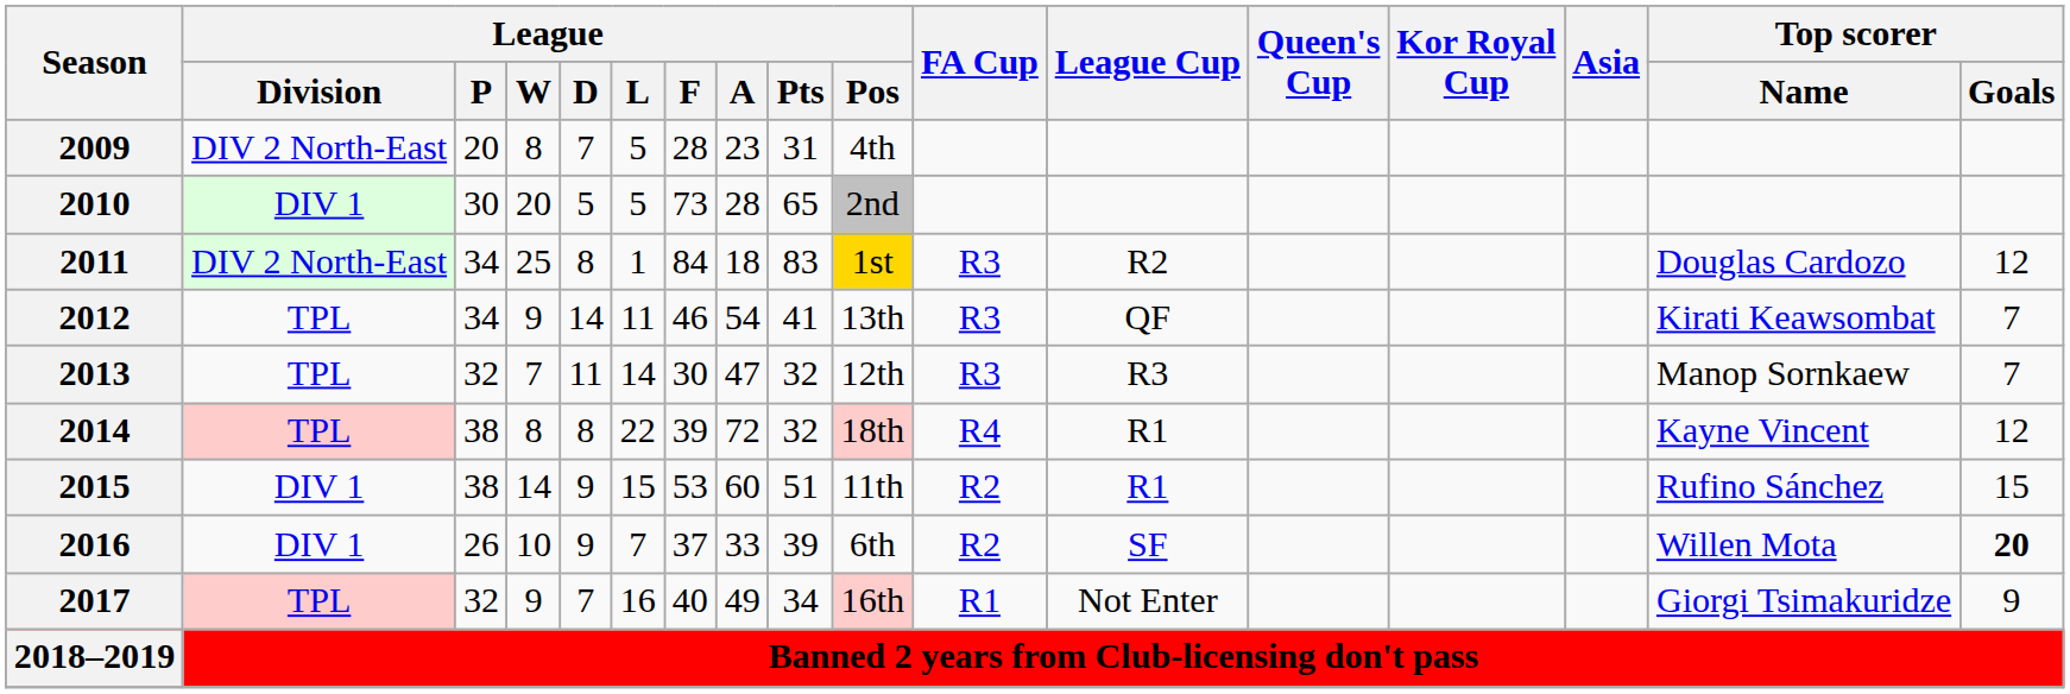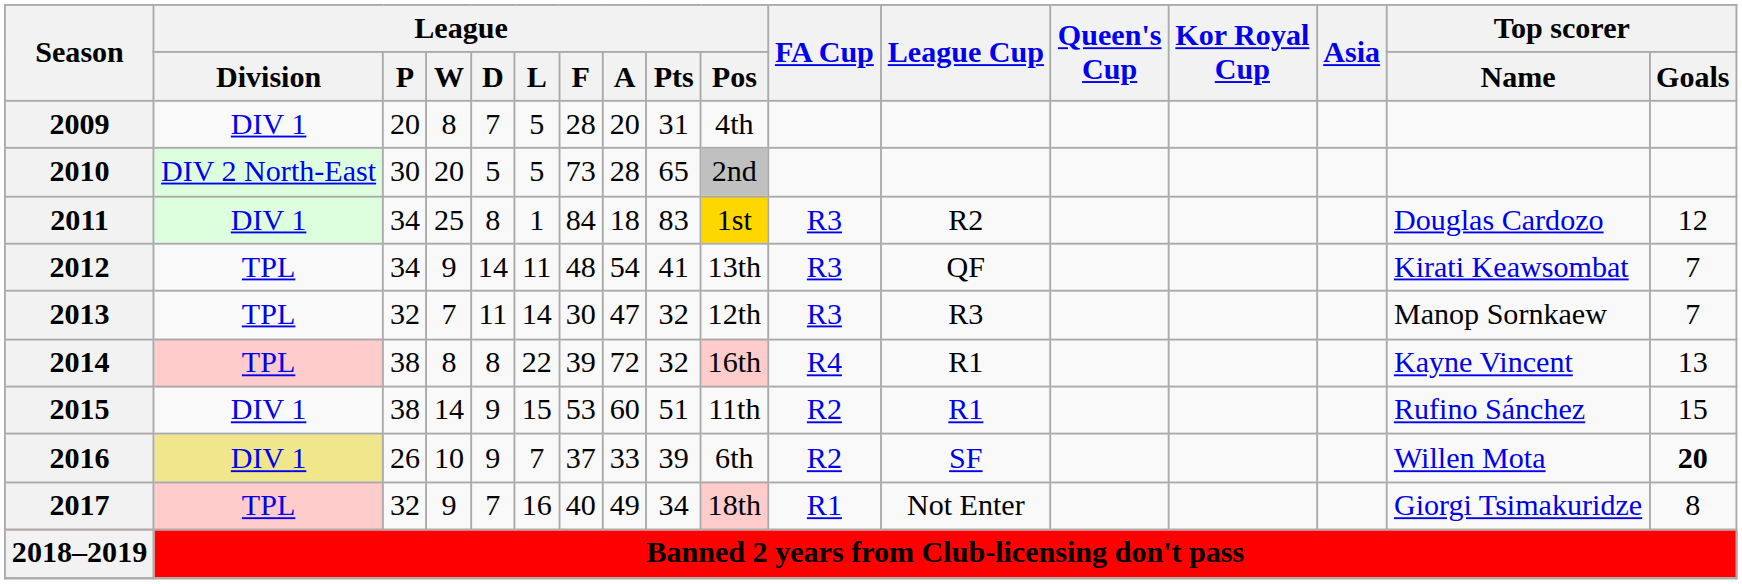2009 | League / Division: DIV 2 North-East -> DIV 1
2009 | League / A: 23 -> 20
2010 | League / Division: DIV 1 -> DIV 2 North-East
2011 | League / Division: DIV 2 North-East -> DIV 1
2012 | League / F: 46 -> 48
2014 | League / Pos: 18th -> 16th
2014 | Top scorer / Goals: 12 -> 13
2016 | League / Division: no background -> khaki background
2017 | League / Pos: 16th -> 18th
2017 | Top scorer / Goals: 9 -> 8
